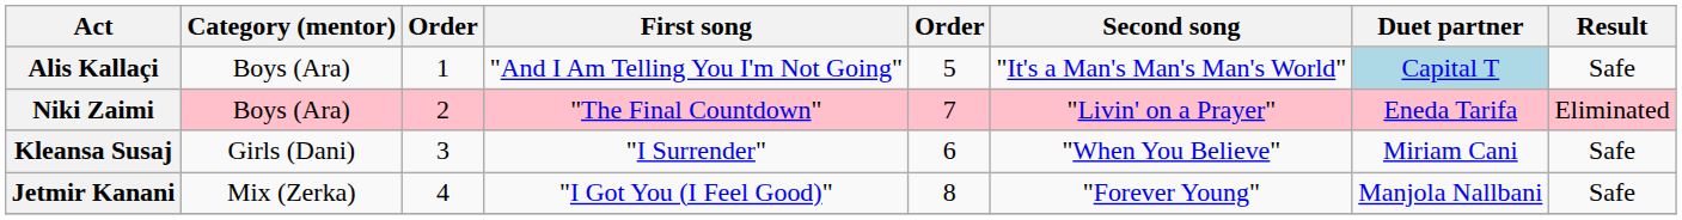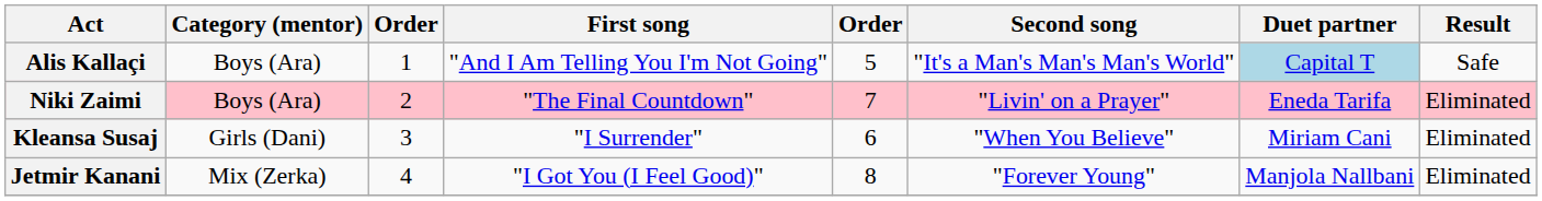Kleansa Susaj | Result: Safe -> Eliminated
Jetmir Kanani | Result: Safe -> Eliminated
